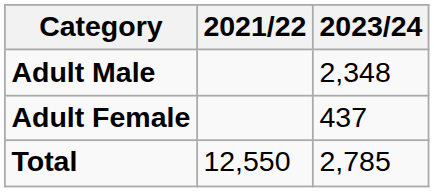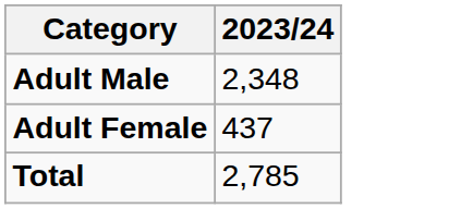- column: 2021/22 | 12,550
